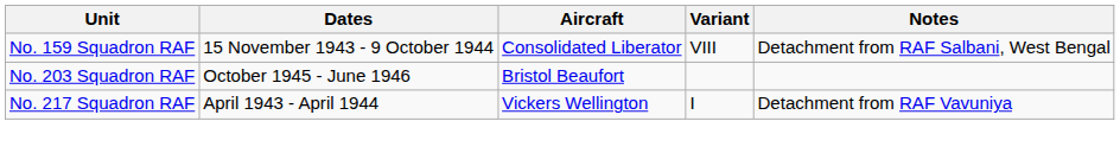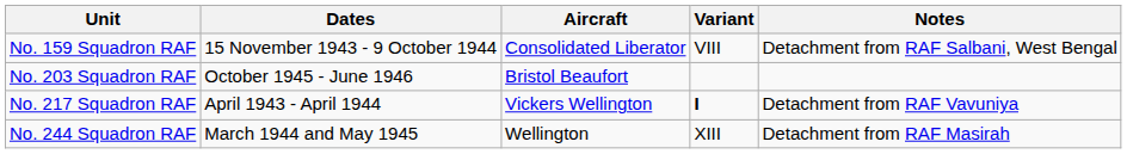No. 217 Squadron RAF | Variant: normal -> bold
+ row: No. 244 Squadron RAF | March 1944 and May 1945 | Wellington | XIII | Detachment from RAF Masirah
